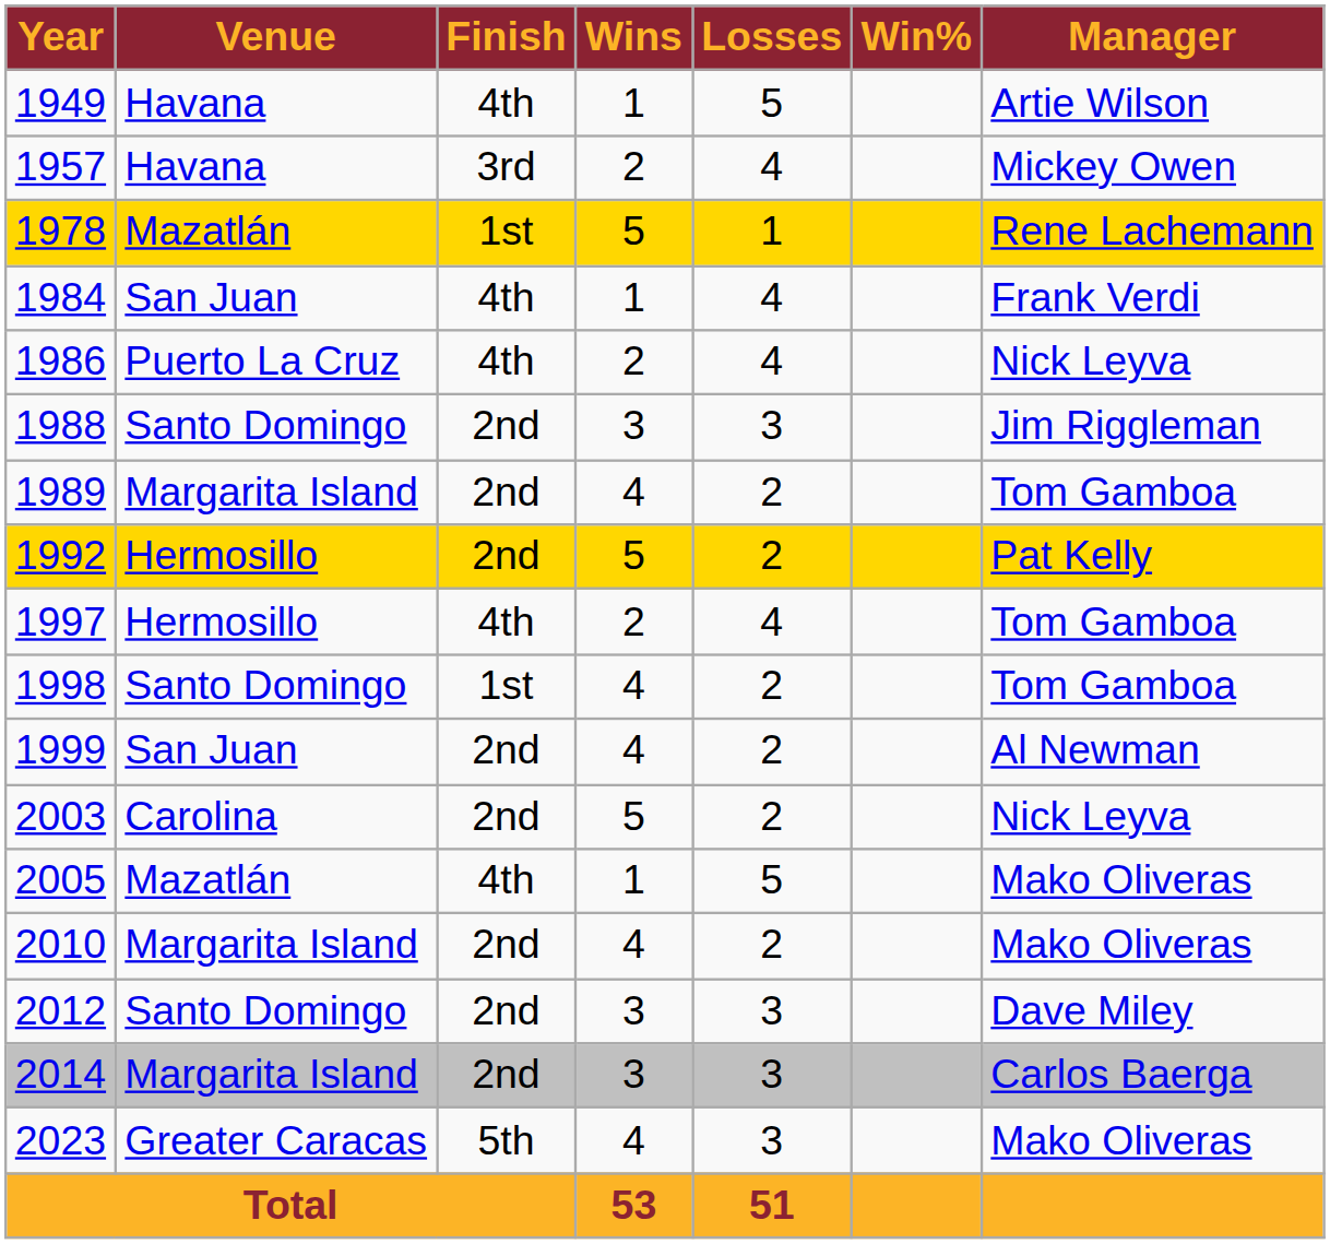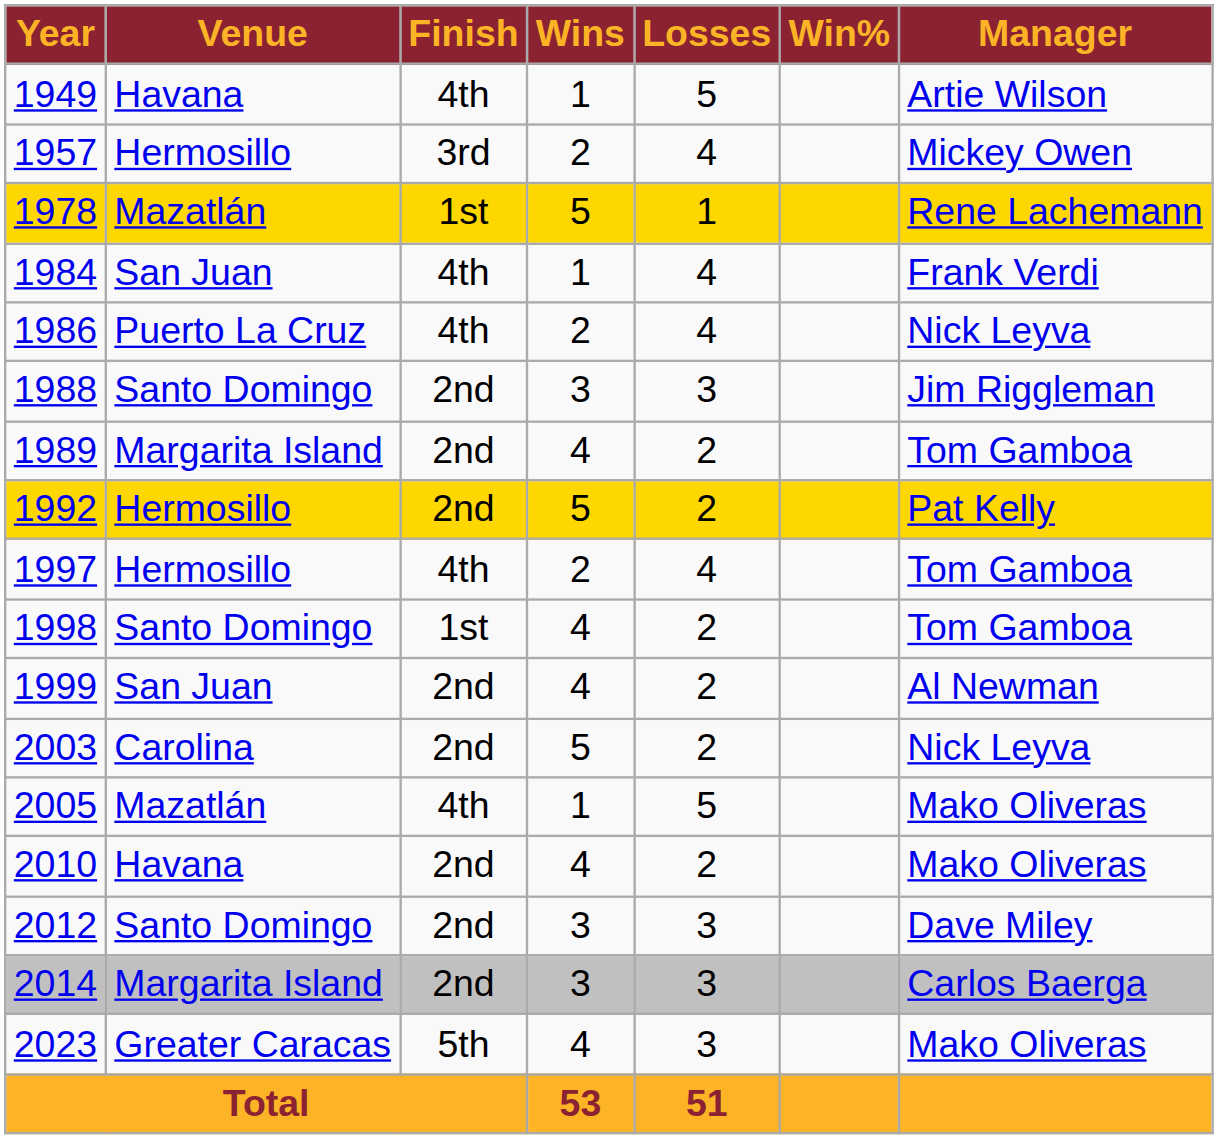1957 | Venue: Havana -> Hermosillo
2010 | Venue: Margarita Island -> Havana
